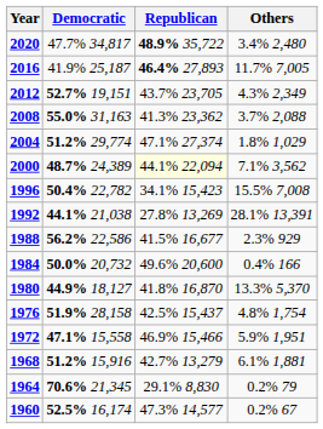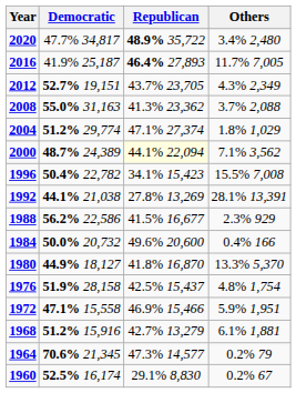1964 | Republican: 29.1% 8,830 -> 47.3% 14,577
1960 | Republican: 47.3% 14,577 -> 29.1% 8,830
